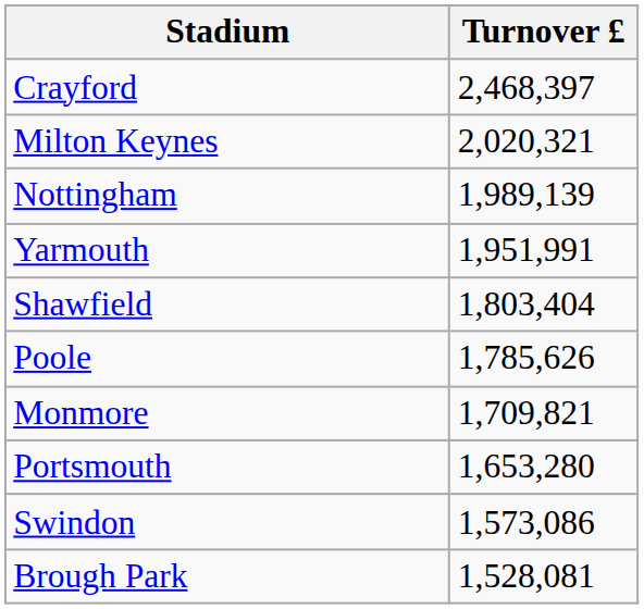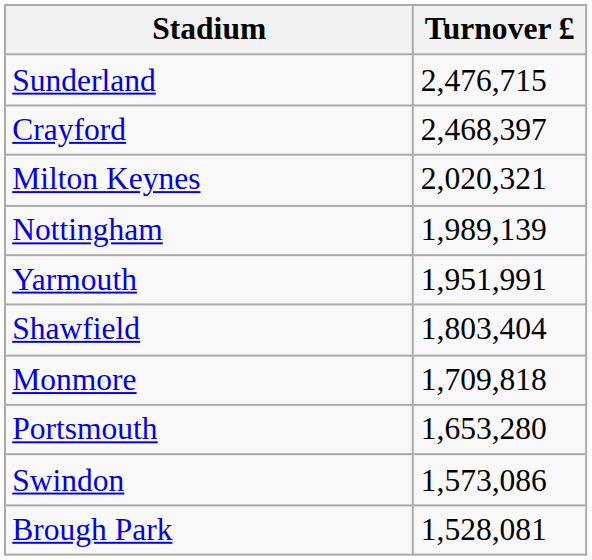+ row: Sunderland | 2,476,715
- row: Poole | 1,785,626
Monmore | Turnover £: 1,709,821 -> 1,709,818
